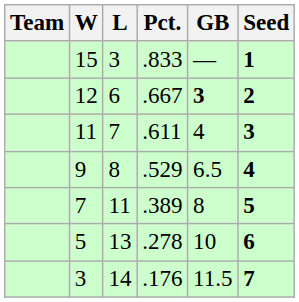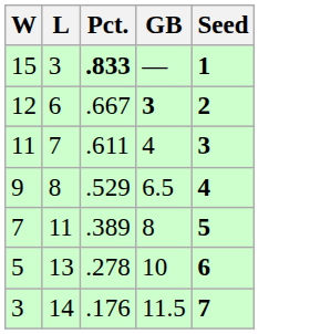- column: Team
15 | Pct.: normal -> bold
